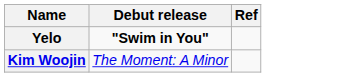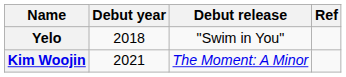+ column: Debut year | 2018 | 2021
Yelo | Debut release: bold -> normal
